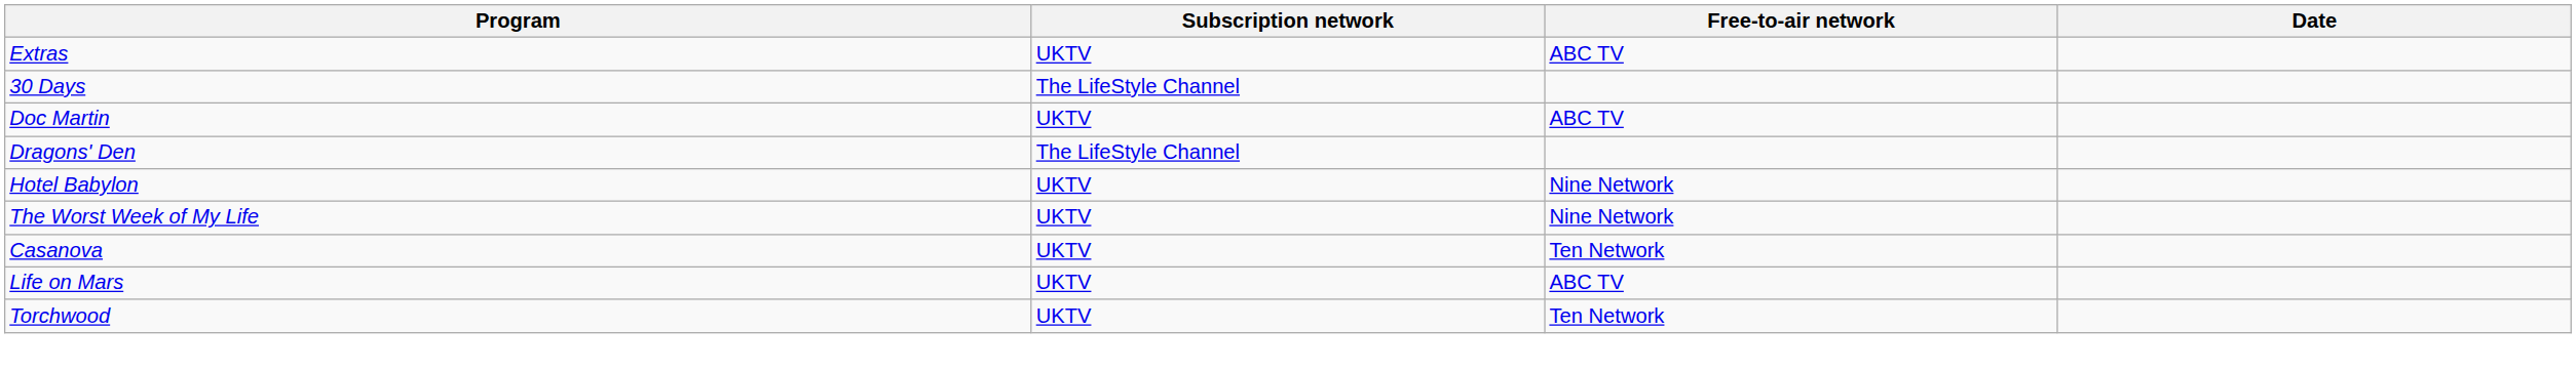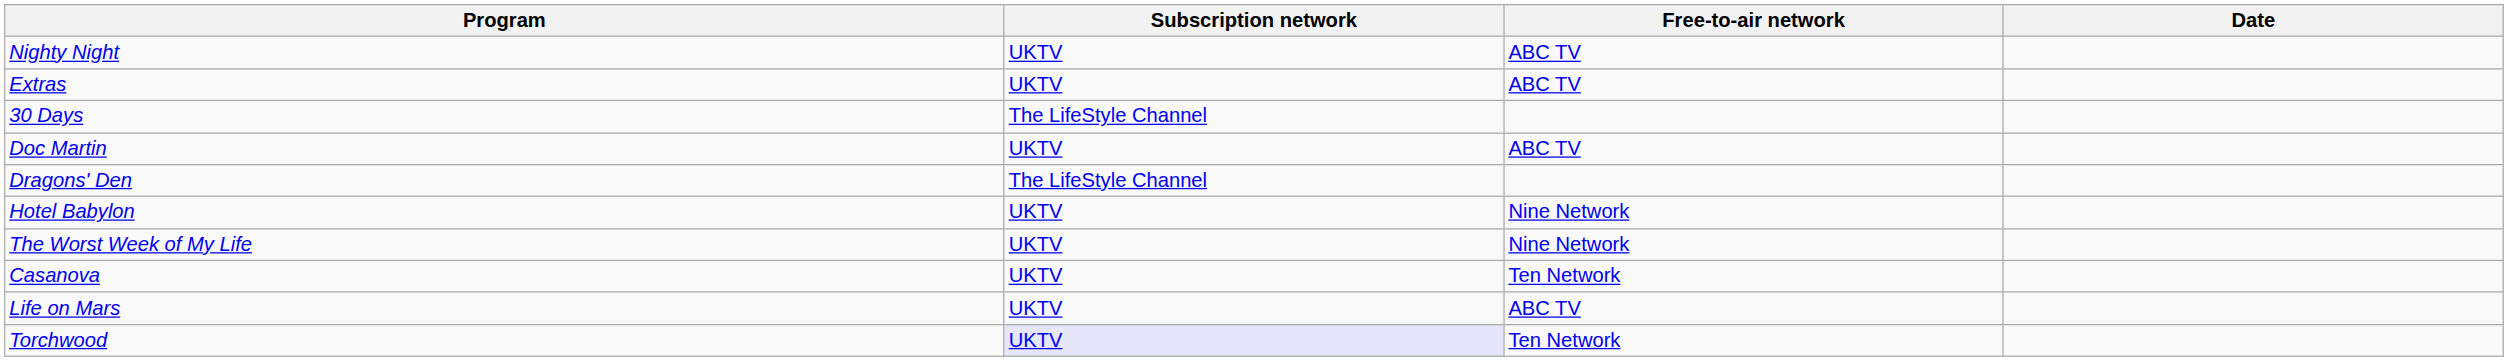+ row: Nighty Night | UKTV | ABC TV
Torchwood | Subscription network: no background -> lavender background
